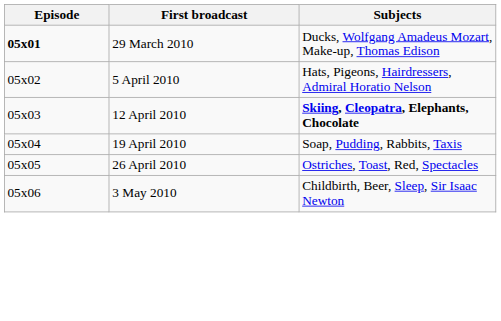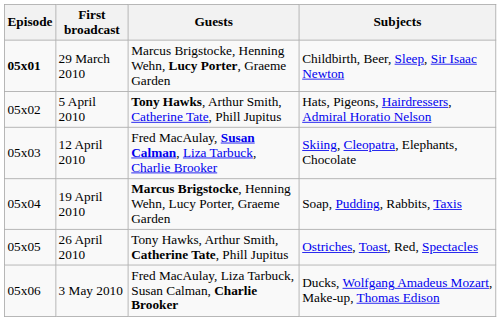+ column: Guests | Marcus Brigstocke, Henning Wehn, Lucy Porter, Graeme Garden | Tony Hawks, Arthur Smith, Catherine Tate, Phill Jupitus | Fred MacAulay, Susan Calman, Liza Tarbuck, Charlie Brooker | Marcus Brigstocke, Henning Wehn, Lucy Porter, Graeme Garden | Tony Hawks, Arthur Smith, Catherine Tate, Phill Jupitus | Fred MacAulay, Liza Tarbuck, Susan Calman, Charlie Brooker
29 March 2010 | Subjects: Ducks, Wolfgang Amadeus Mozart, Make-up, Thomas Edison -> Childbirth, Beer, Sleep, Sir Isaac Newton
12 April 2010 | Subjects: bold -> normal
3 May 2010 | Subjects: Childbirth, Beer, Sleep, Sir Isaac Newton -> Ducks, Wolfgang Amadeus Mozart, Make-up, Thomas Edison
